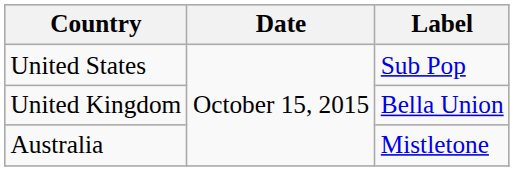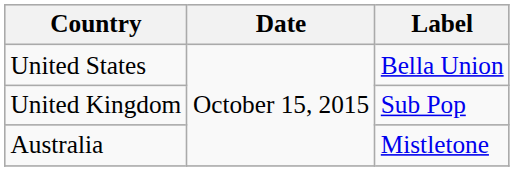United States | Label: Sub Pop -> Bella Union
United Kingdom | Label: Bella Union -> Sub Pop
